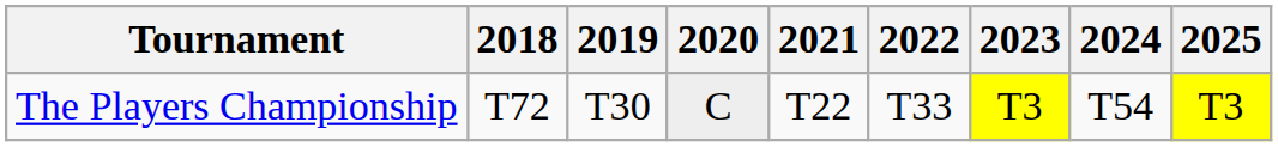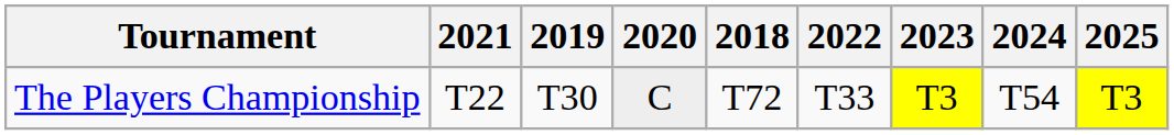columns swapped: 2018 <-> 2021
